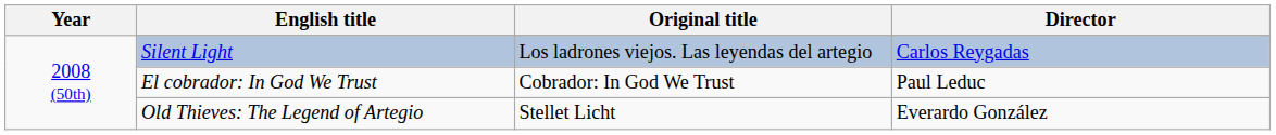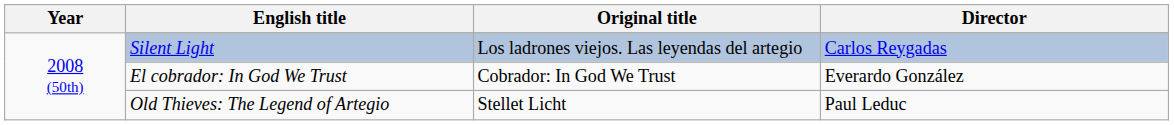El cobrador: In God We Trust | Director: Paul Leduc -> Everardo González
Old Thieves: The Legend of Artegio | Director: Everardo González -> Paul Leduc
